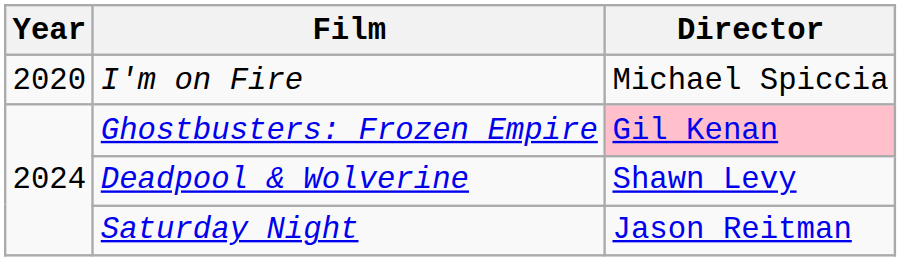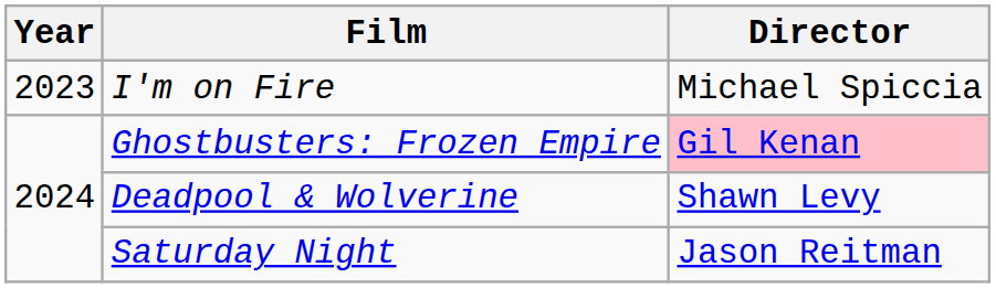I'm on Fire | Year: 2020 -> 2023
